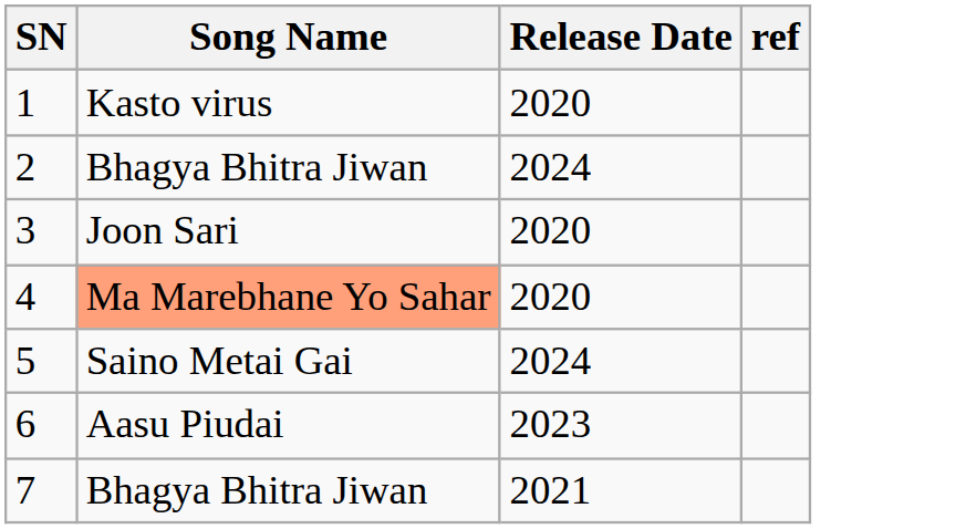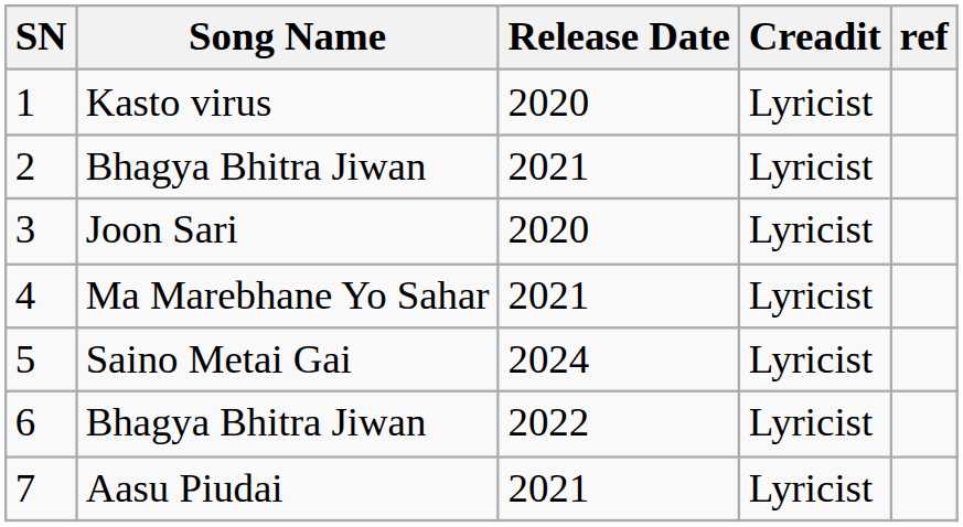+ column: Creadit | Lyricist | Lyricist | Lyricist | Lyricist | Lyricist | Lyricist | Lyricist
2 | Release Date: 2024 -> 2021
4 | Song Name: lightsalmon background -> no background
4 | Release Date: 2020 -> 2021
6 | Song Name: Aasu Piudai -> Bhagya Bhitra Jiwan
6 | Release Date: 2023 -> 2022
7 | Song Name: Bhagya Bhitra Jiwan -> Aasu Piudai
